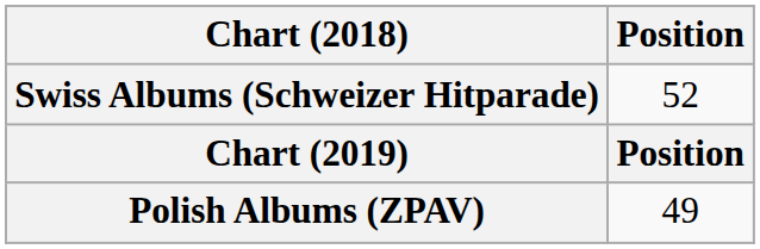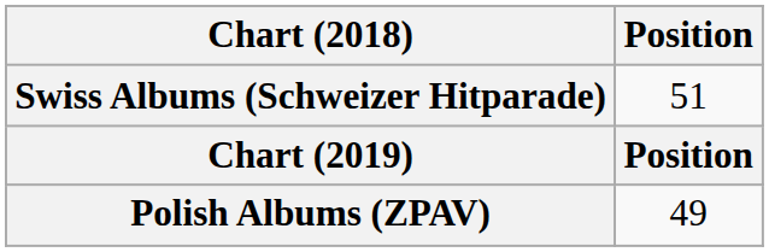Swiss Albums (Schweizer Hitparade) | Position: 52 -> 51
